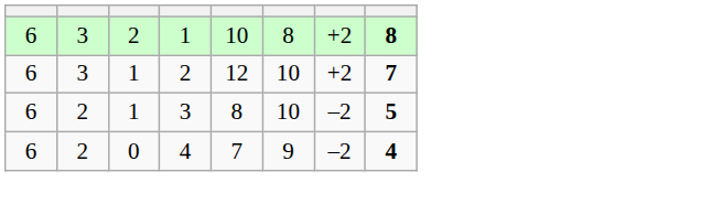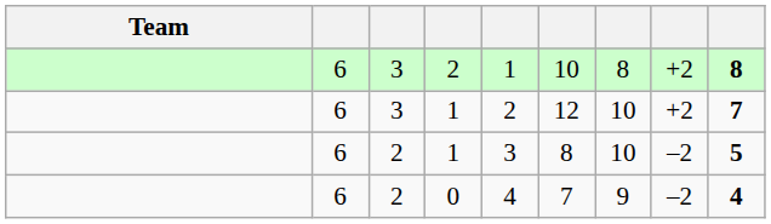+ column: Team
